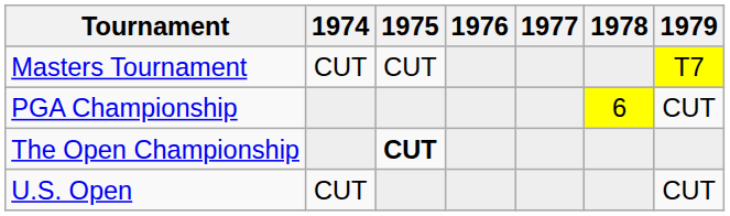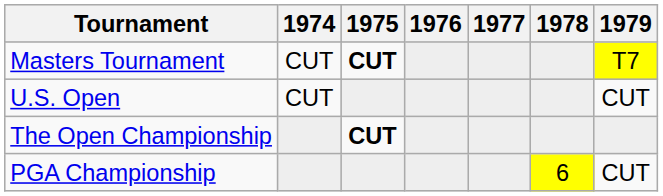Masters Tournament | 1975: normal -> bold
rows swapped: U.S. Open <-> PGA Championship
